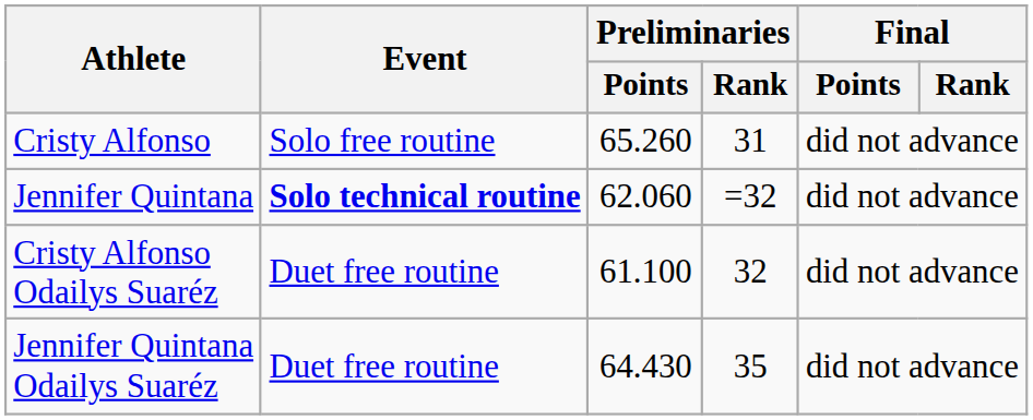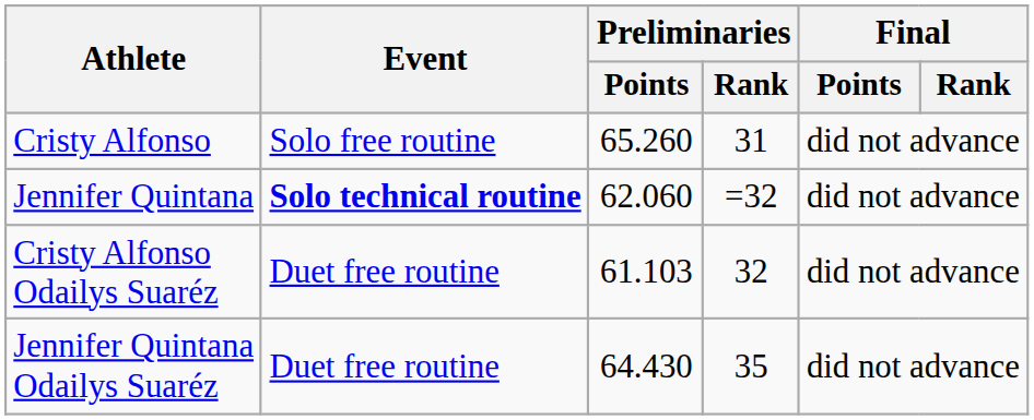Cristy Alfonso Odailys Suaréz | Preliminaries / Points: 61.100 -> 61.103
